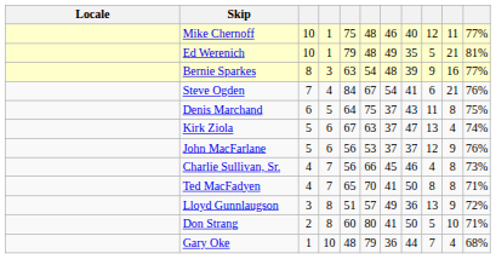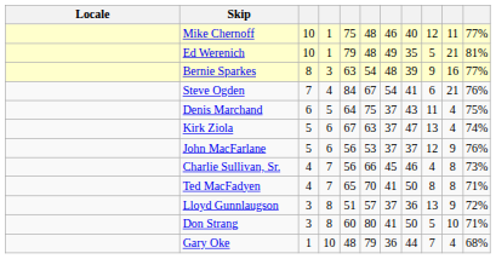Denis Marchand | column 10: 8 -> 4
Lloyd Gunnlaugson | column 7: 49 -> 37
Don Strang | column 3: 2 -> 3
